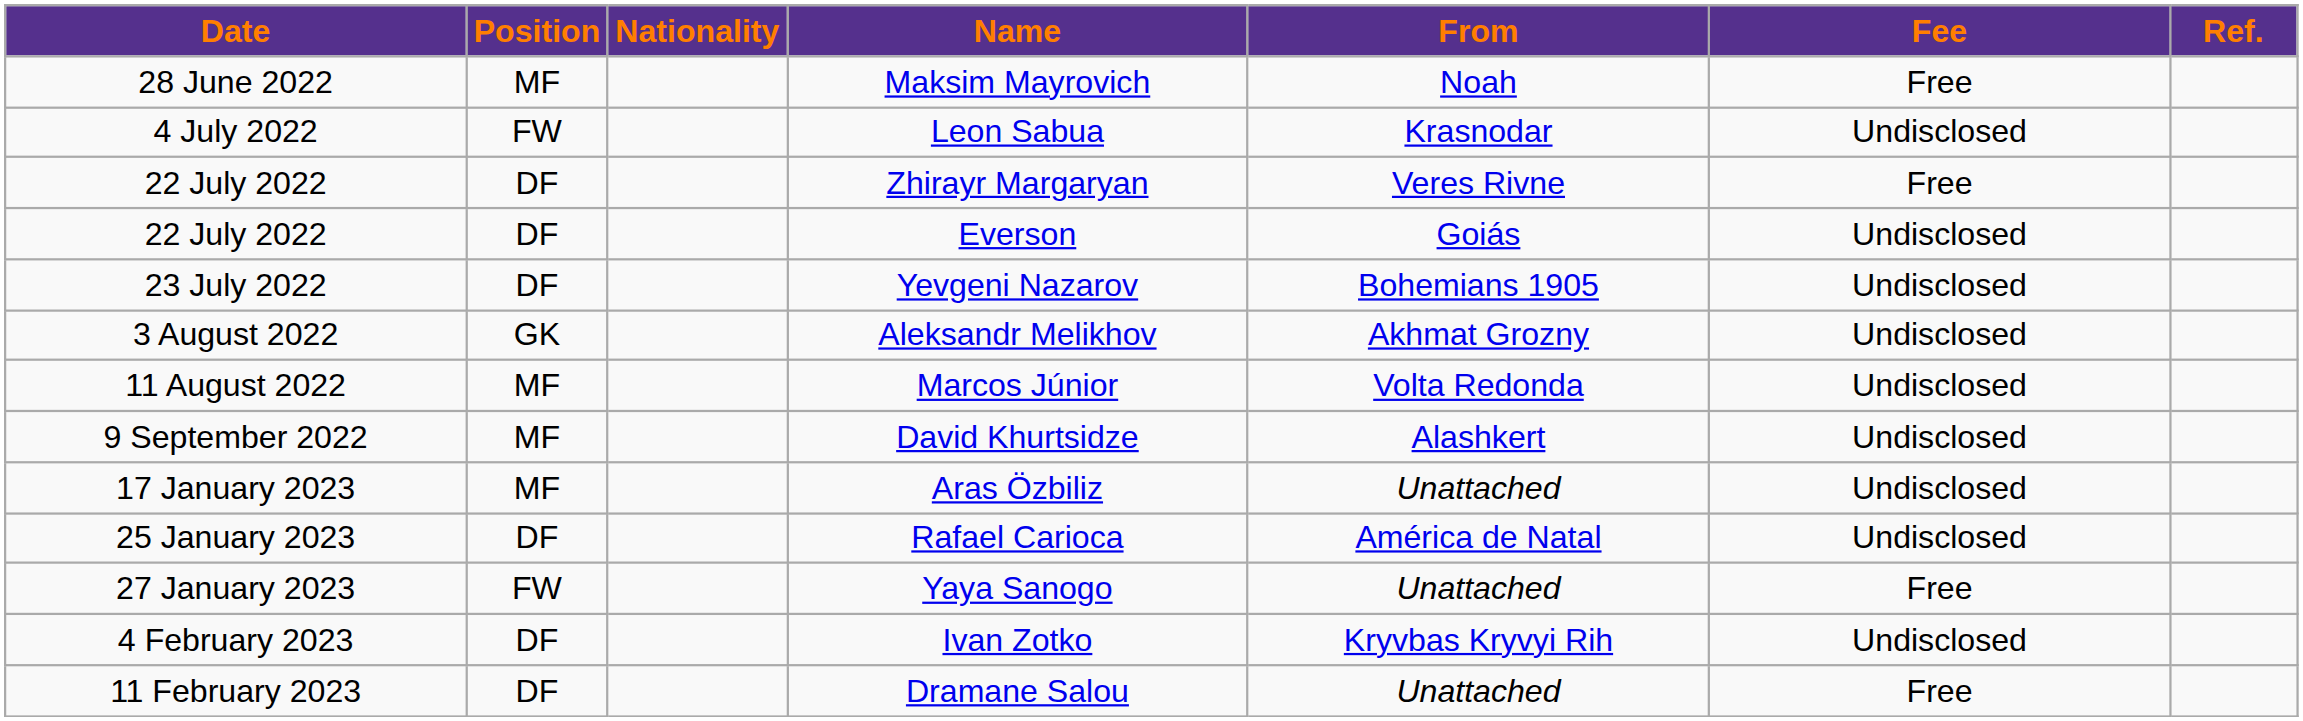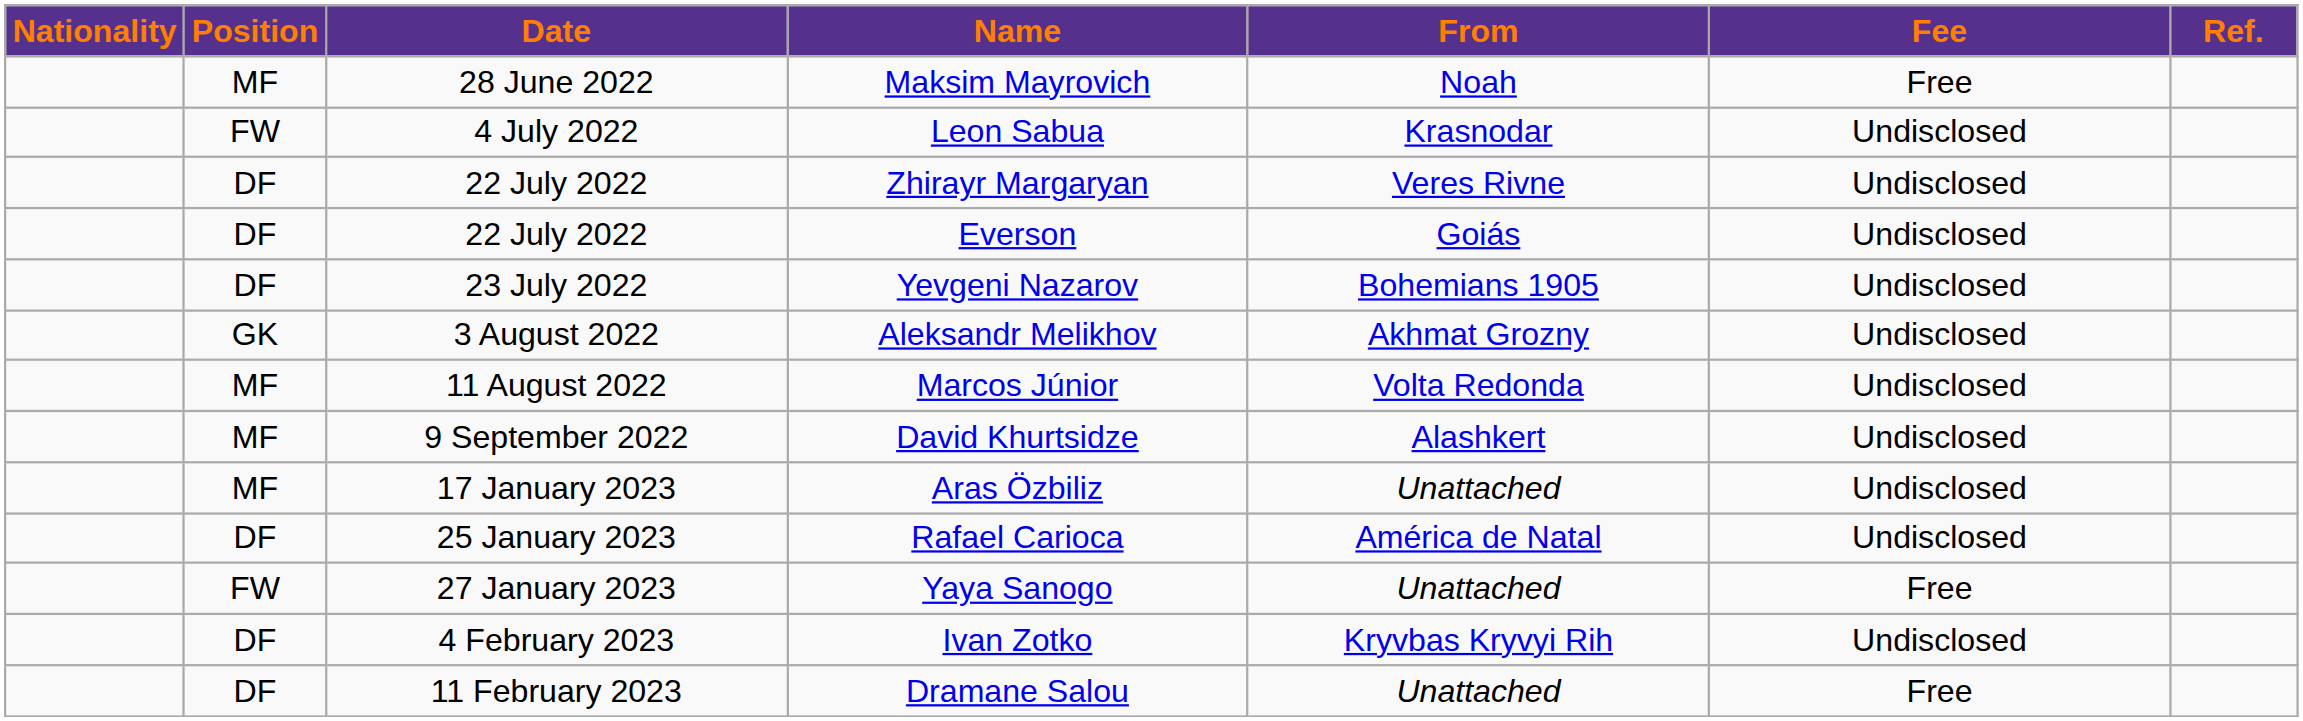columns swapped: Date <-> Nationality
Zhirayr Margaryan | Fee: Free -> Undisclosed
